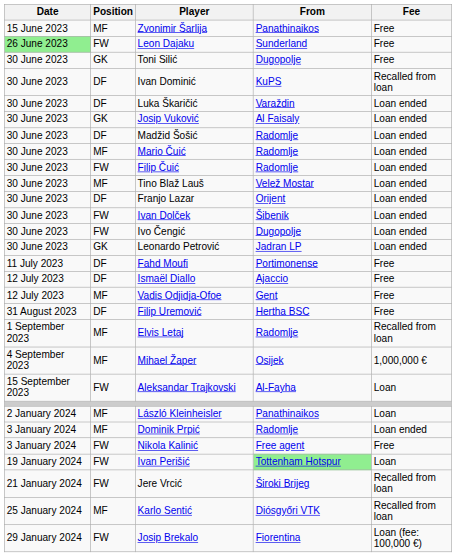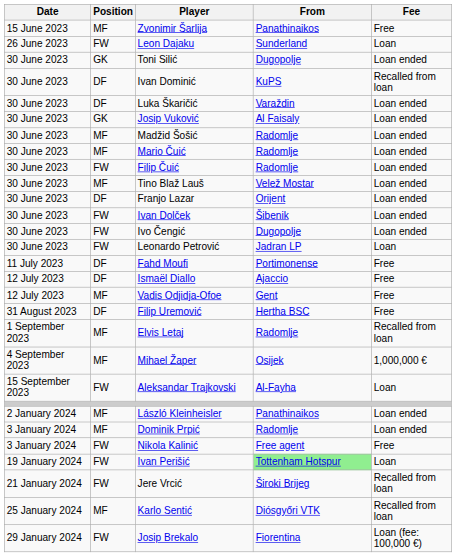Leon Dajaku | Date: lightgreen background -> no background
Leon Dajaku | Fee: Free -> Loan
Toni Silić | Fee: Free -> Loan ended
Madžid Šošić | Position: DF -> MF
Leonardo Petrović | Position: GK -> FW
Leonardo Petrović | Fee: Loan ended -> Loan
László Kleinheisler | Fee: Loan -> Loan ended
